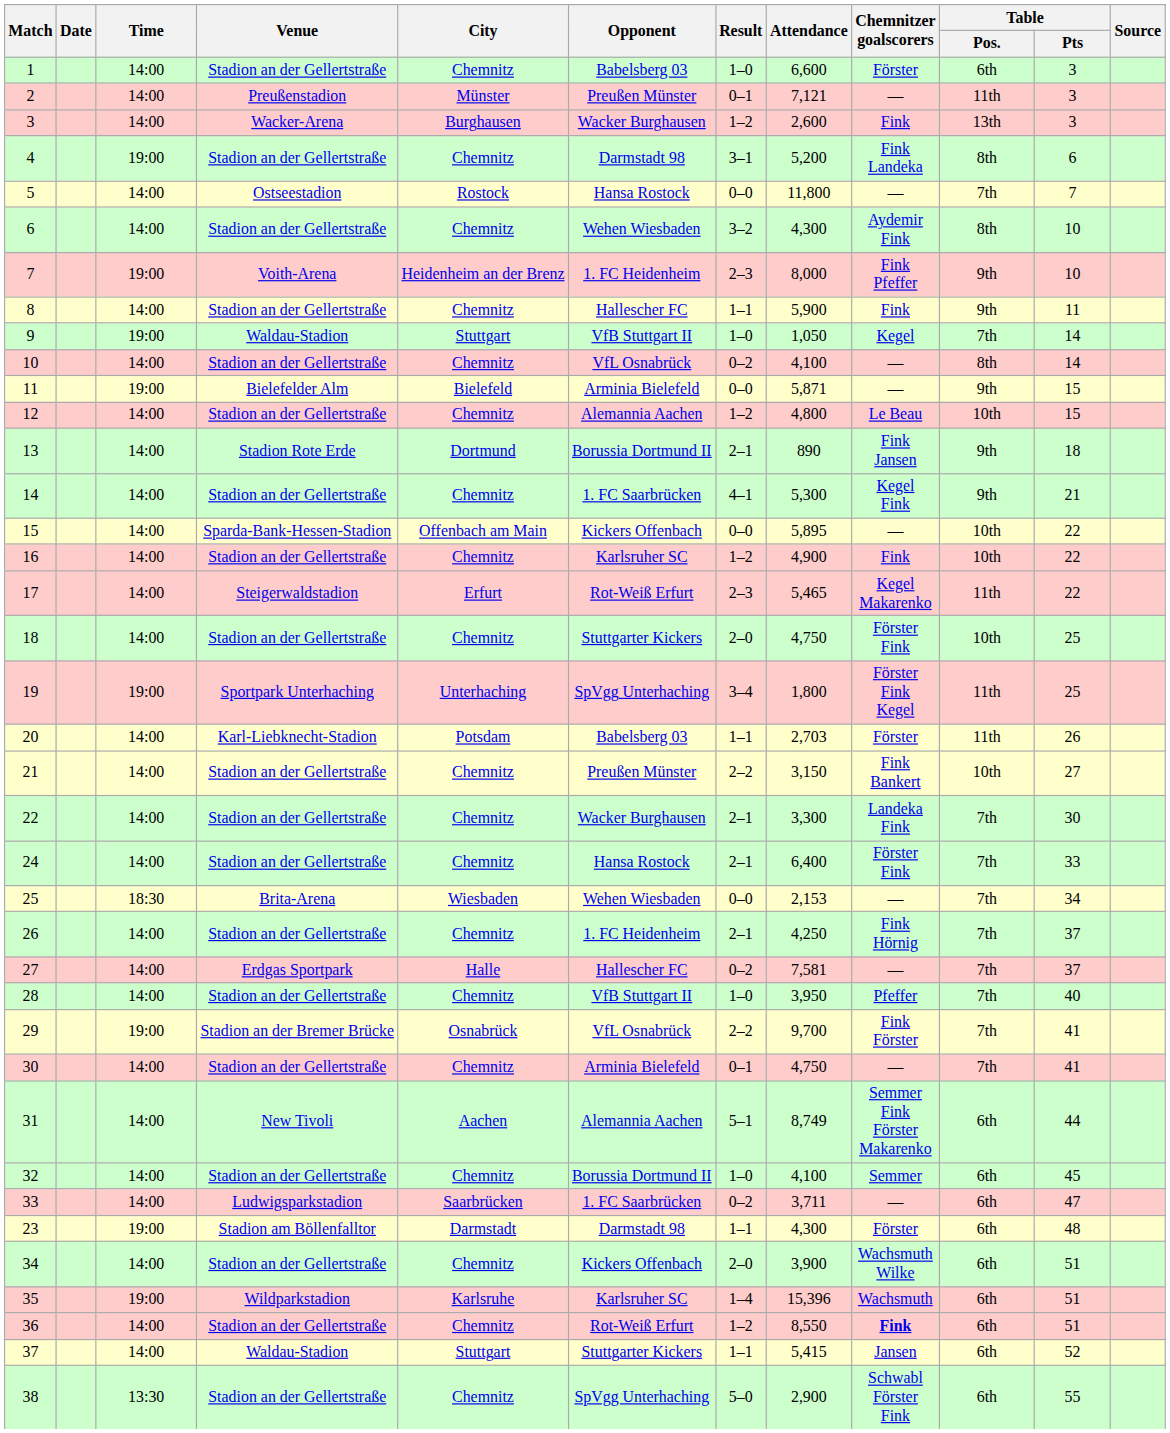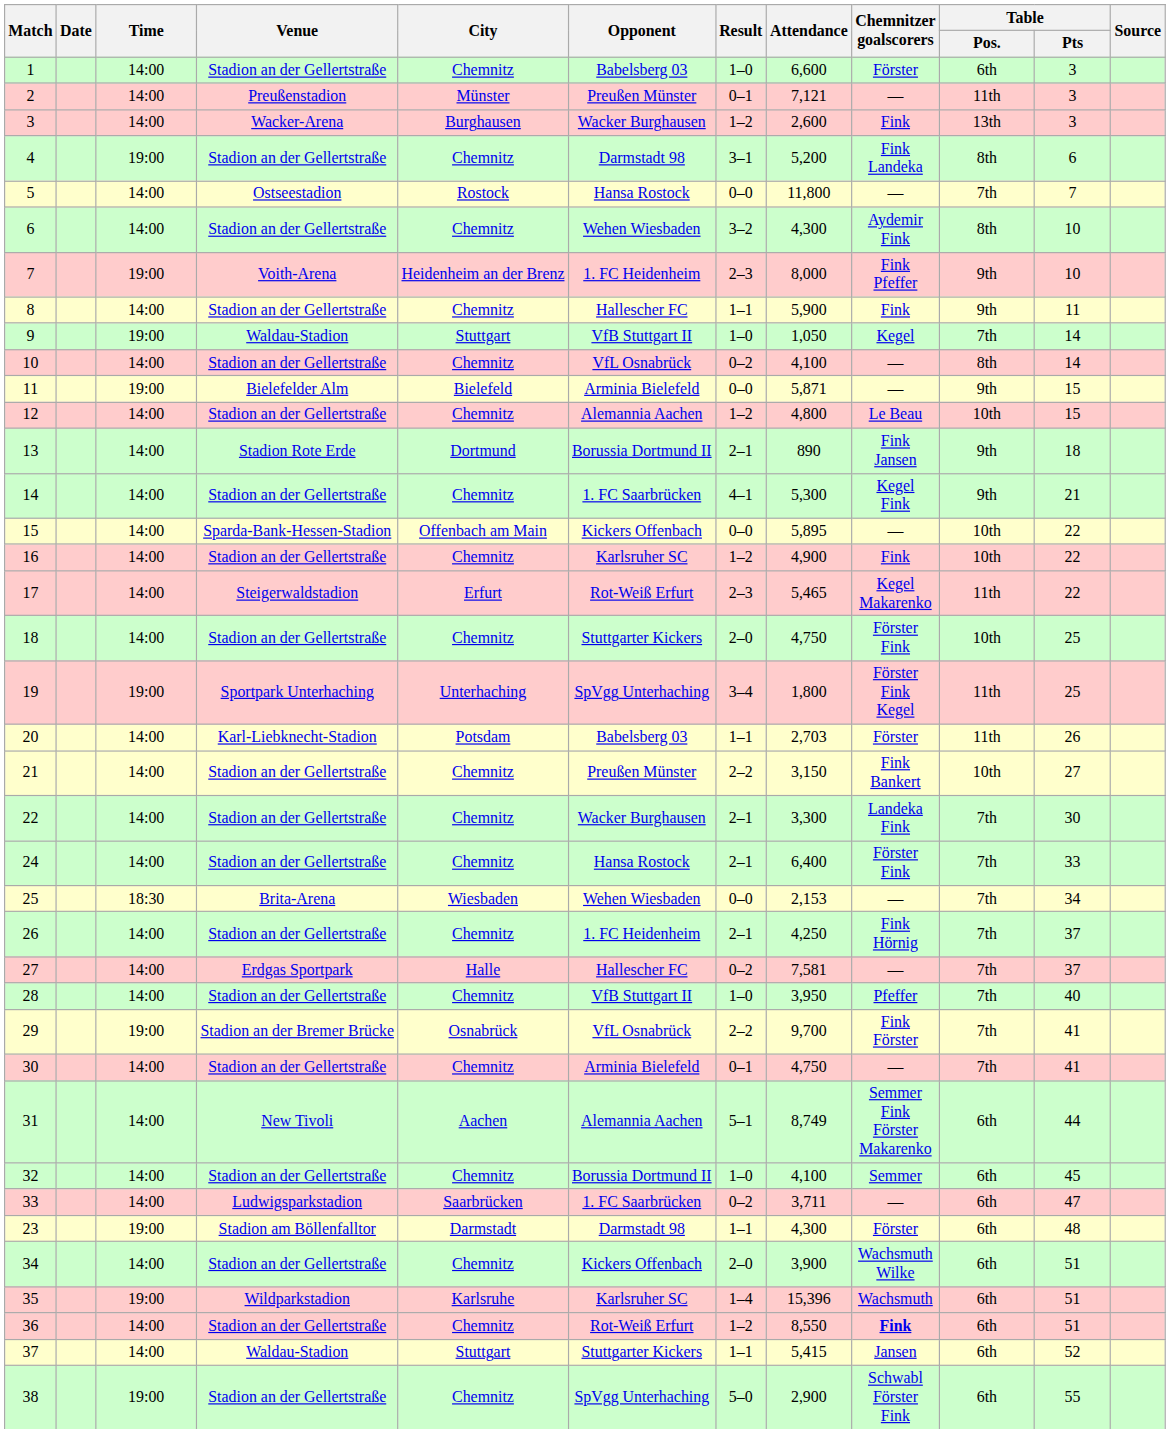38 | Time: 13:30 -> 19:00
